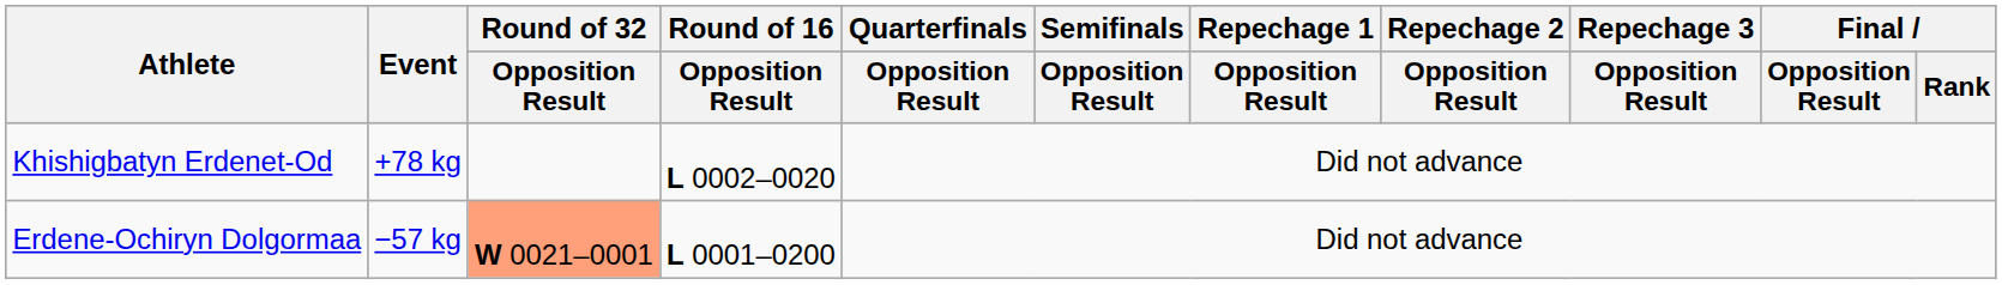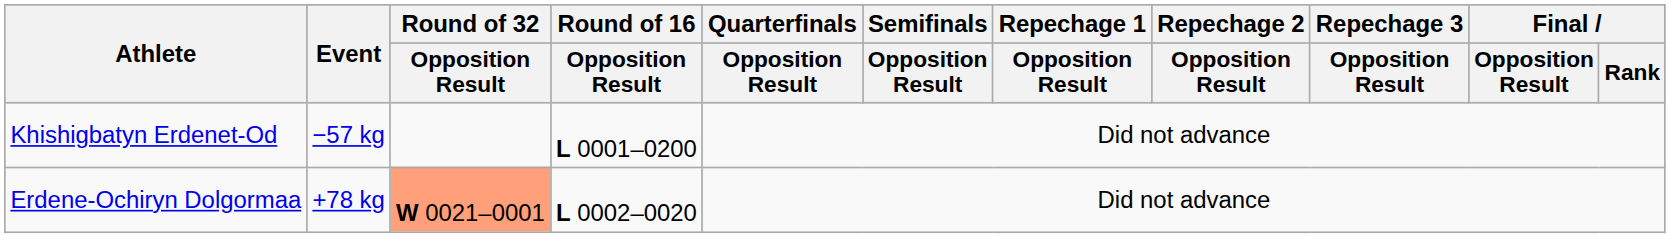Khishigbatyn Erdenet-Od | Event: +78 kg -> −57 kg
Khishigbatyn Erdenet-Od | Round of 16 / Opposition Result: L 0002–0020 -> L 0001–0200
Erdene-Ochiryn Dolgormaa | Event: −57 kg -> +78 kg
Erdene-Ochiryn Dolgormaa | Round of 16 / Opposition Result: L 0001–0200 -> L 0002–0020
